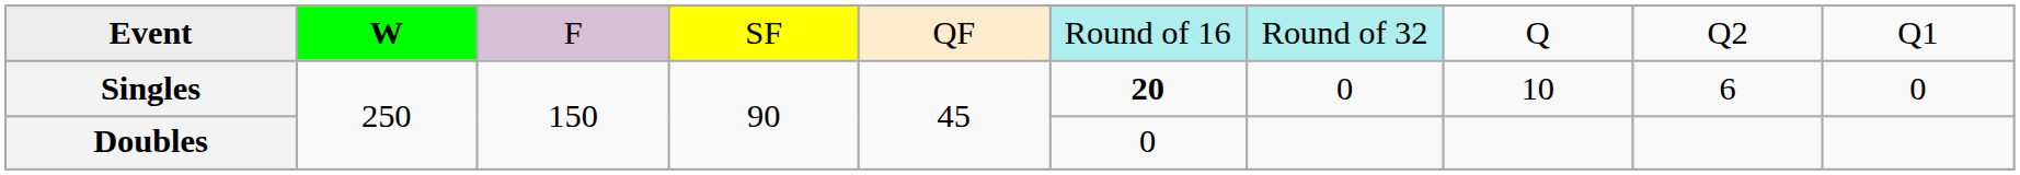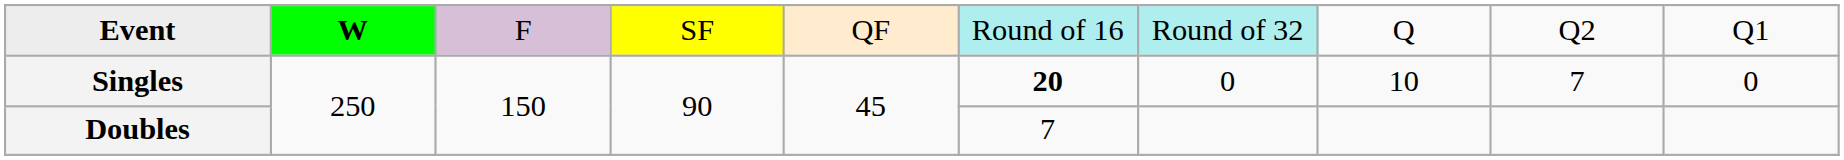Singles | column 9: 6 -> 7
Doubles | column 6: 0 -> 7
